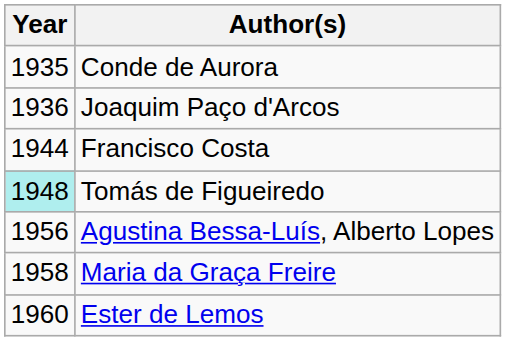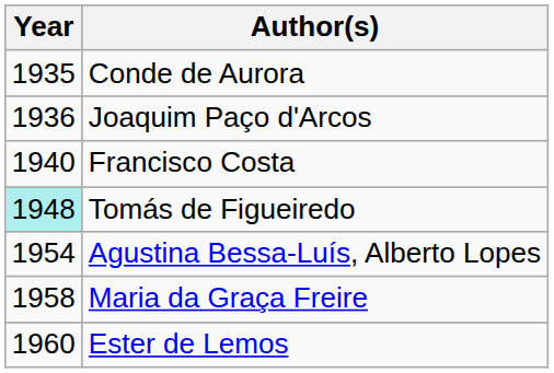Francisco Costa | Year: 1944 -> 1940
Agustina Bessa-Luís, Alberto Lopes | Year: 1956 -> 1954
